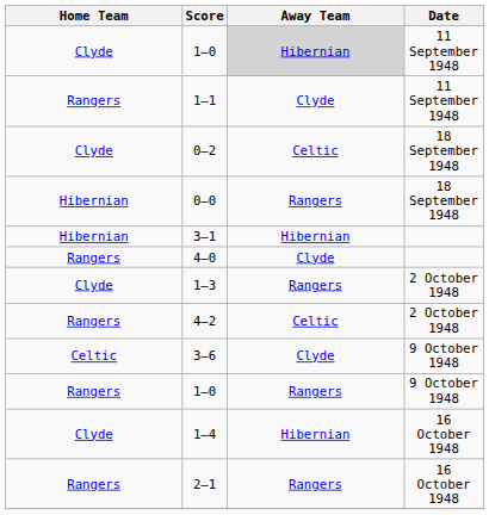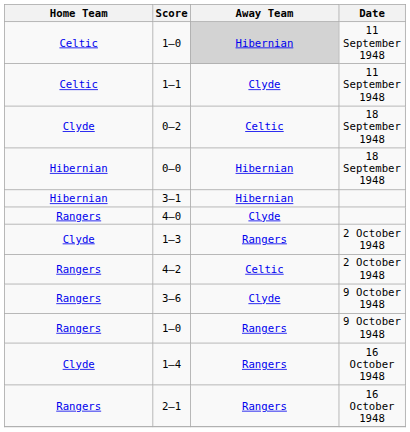1–0 / 11 September 1948 | Home Team: Clyde -> Celtic
1–1 | Home Team: Rangers -> Celtic
0–0 | Away Team: Rangers -> Hibernian
3–6 | Home Team: Celtic -> Rangers
1–4 | Away Team: Hibernian -> Rangers
